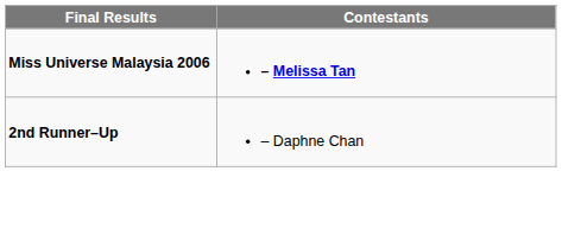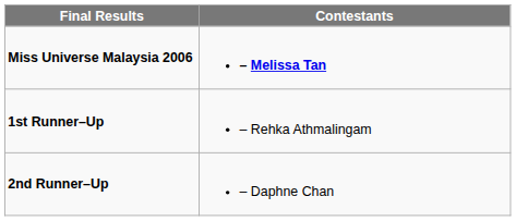+ row: 1st Runner–Up | – Rehka Athmalingam
